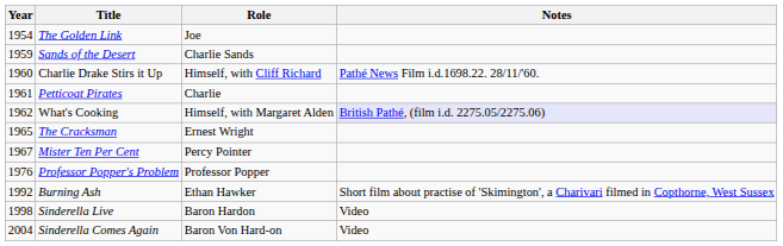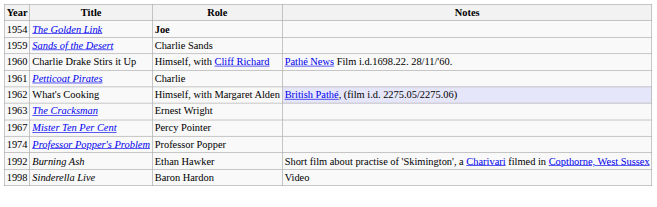The Golden Link | Role: normal -> bold
The Cracksman | Year: 1965 -> 1963
Professor Popper's Problem | Year: 1976 -> 1974
- row: 2004 | Sinderella Comes Again | Baron Von Hard-on | Video
